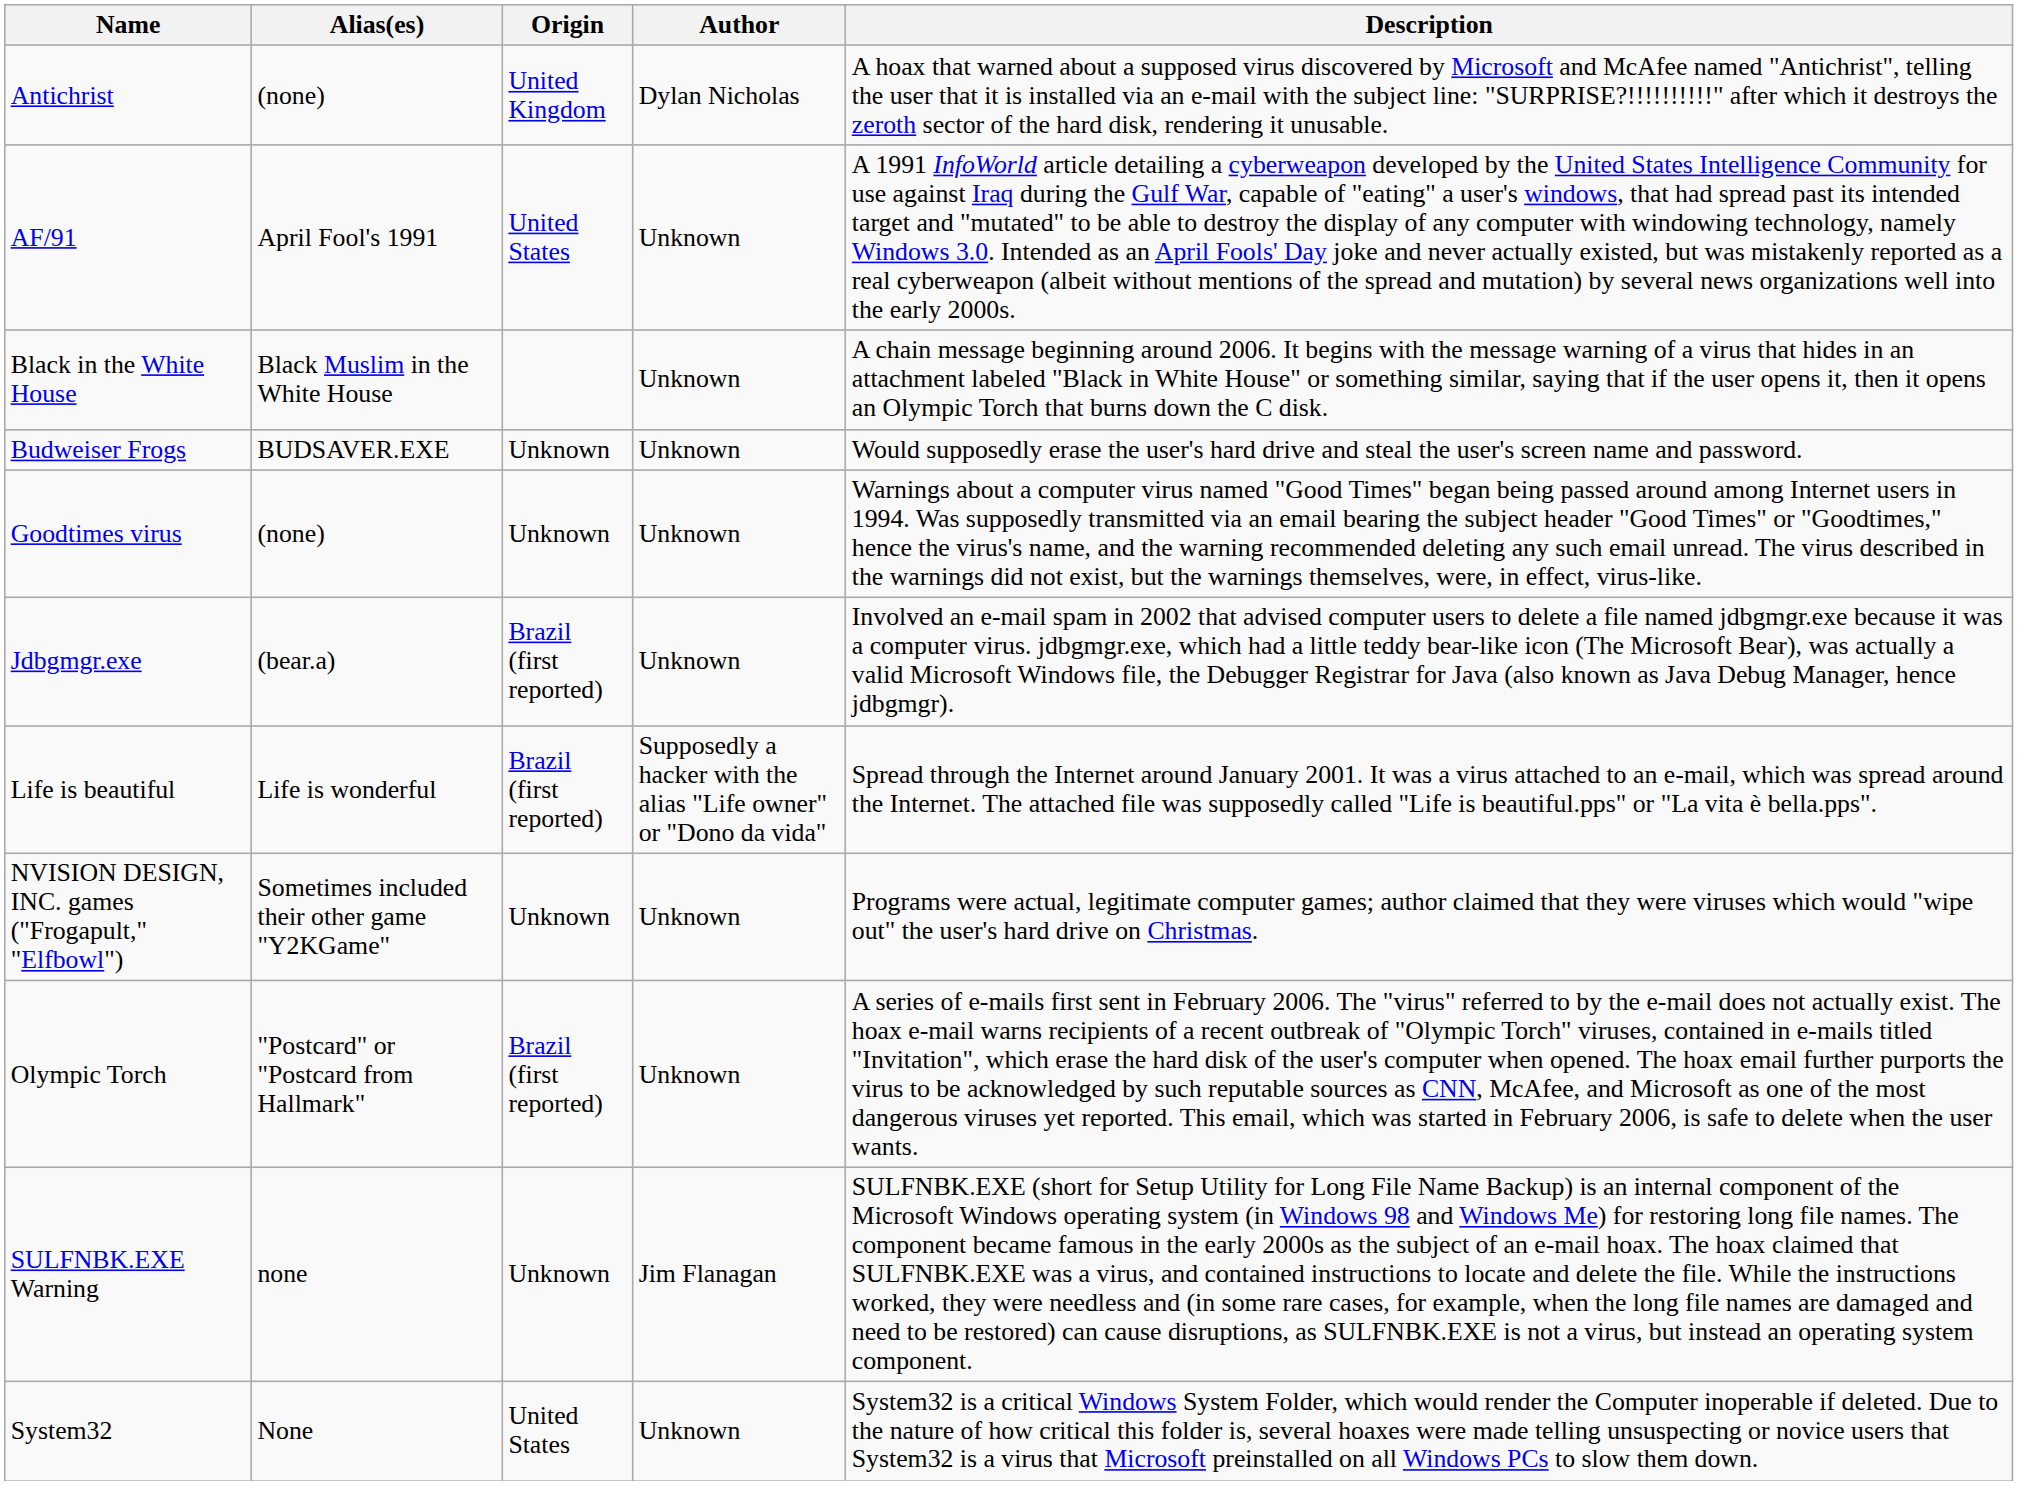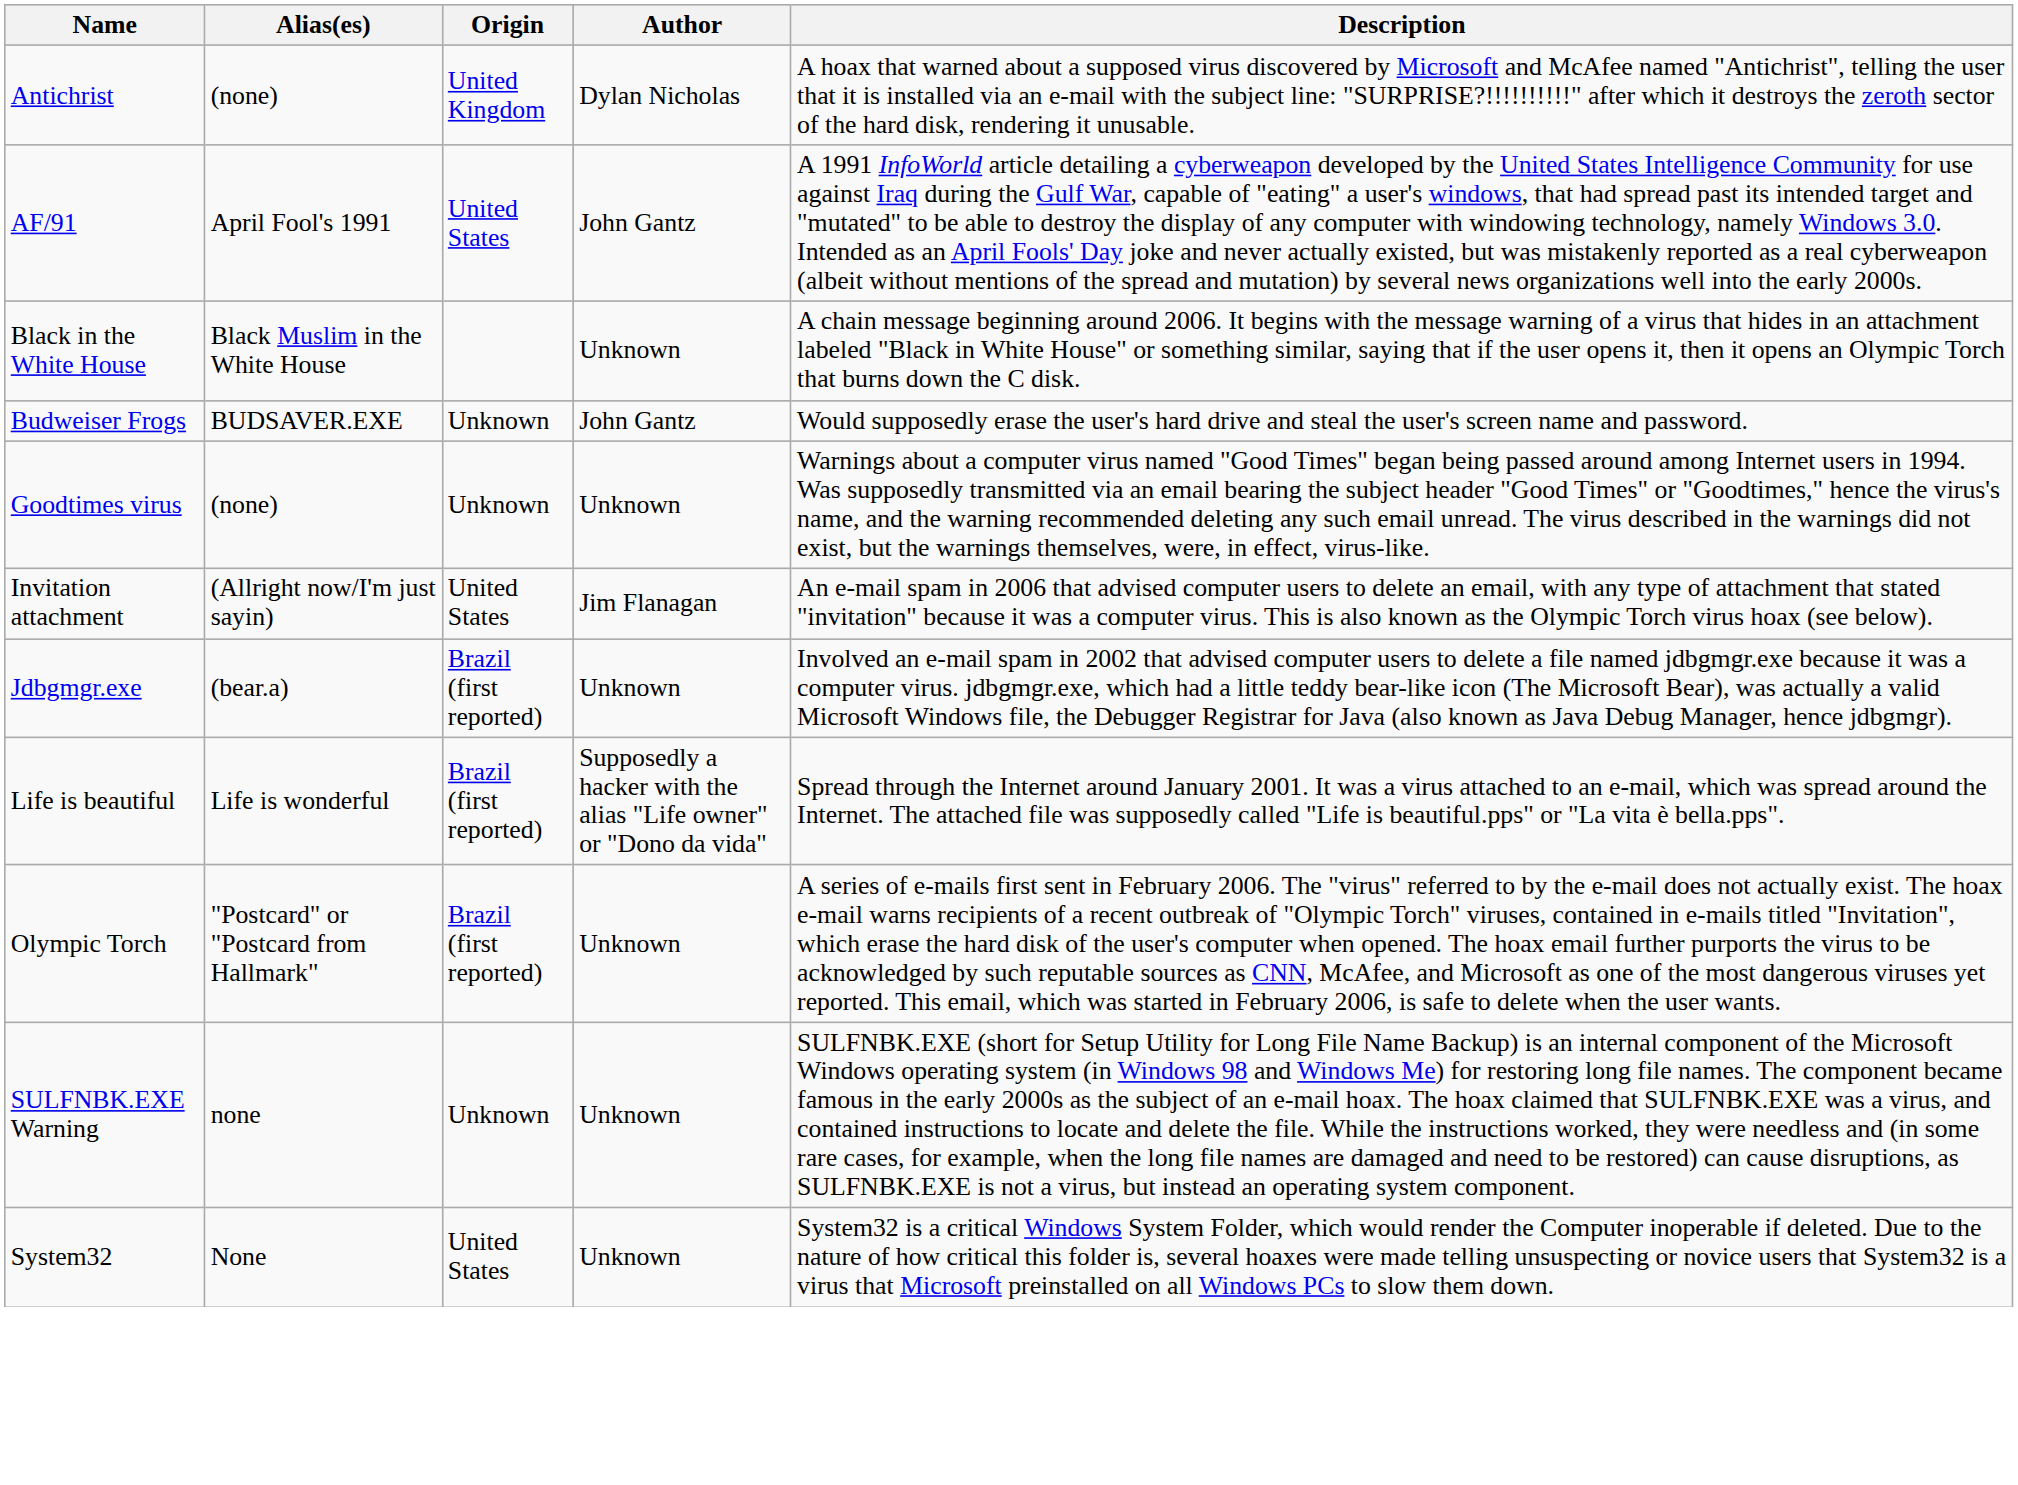AF/91 | Author: Unknown -> John Gantz
Budweiser Frogs | Author: Unknown -> John Gantz
+ row: Invitation attachment | (Allright now/I'm just sayin) | United States | Jim Flanagan | An e-mail spam in 2006 that advised computer users to delete an email, with any type of attachment that stated "invitation" because it was a computer virus. This is also known as the Olympic Torch virus hoax (see below).
- row: NVISION DESIGN, INC. games ("Frogapult," "Elfbowl") | Sometimes included their other game "Y2KGame" | Unknown | Unknown | Programs were actual, legitimate computer games; author claimed that they were viruses which would "wipe out" the user's hard drive on Christmas.
SULFNBK.EXE Warning | Author: Jim Flanagan -> Unknown
